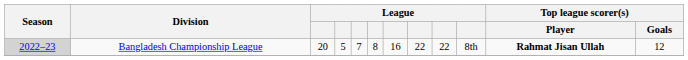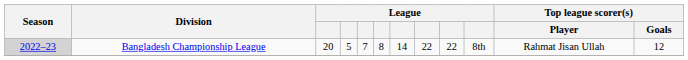Bangladesh Championship League | column 7: 16 -> 14
Bangladesh Championship League | Top league scorer(s) / Player: bold -> normal
